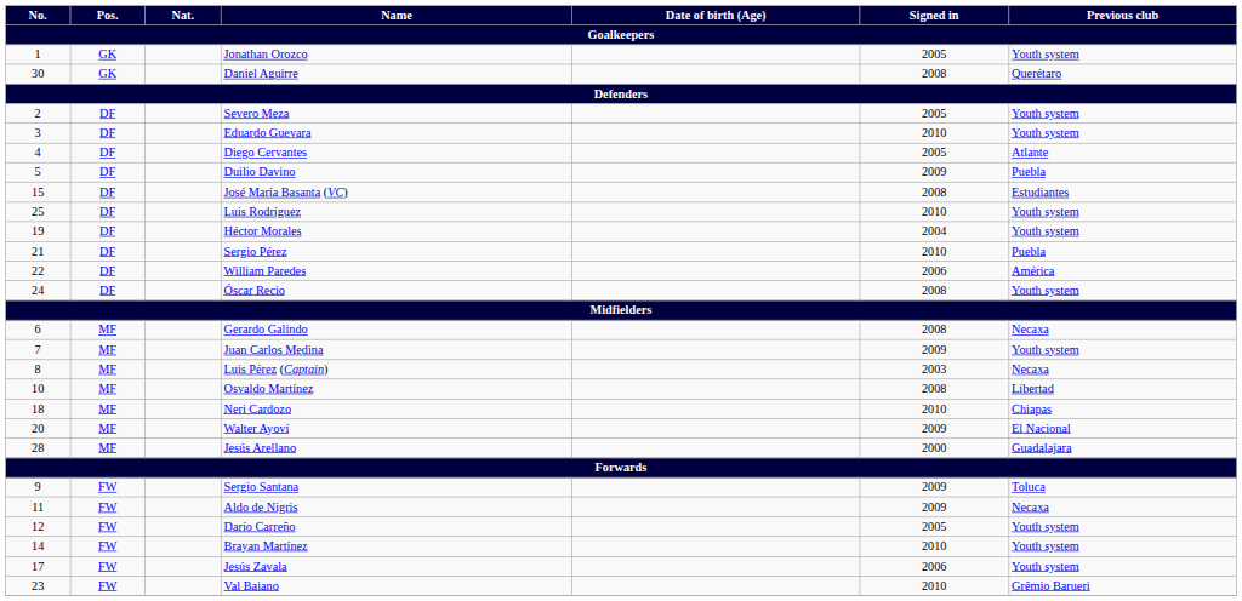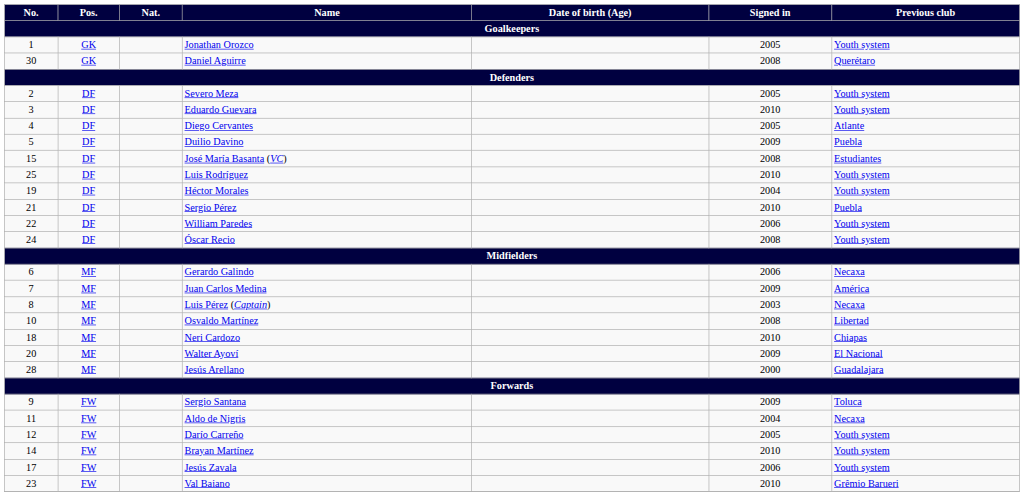William Paredes | Previous club: América -> Youth system
Gerardo Galindo | Signed in: 2008 -> 2006
Juan Carlos Medina | Previous club: Youth system -> América
Aldo de Nigris | Signed in: 2009 -> 2004
